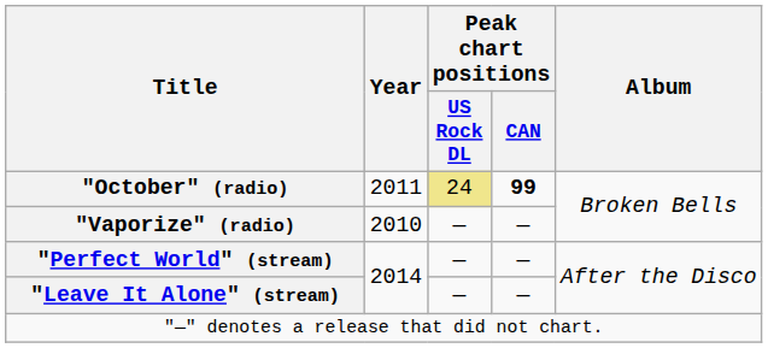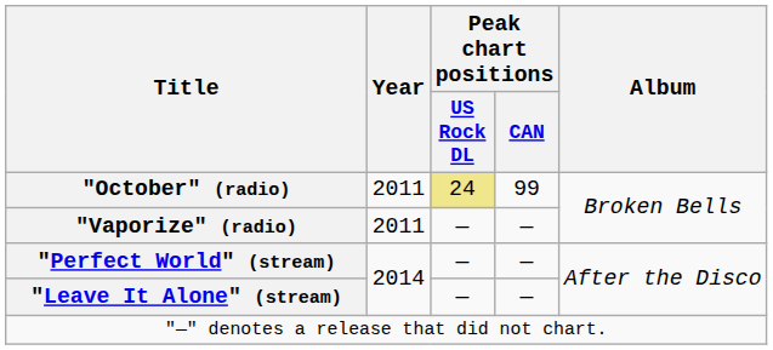"October" (radio) | Peak chart positions / CAN: bold -> normal
"Vaporize" (radio) | Year: 2010 -> 2011
